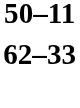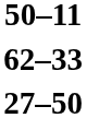+ row: 27–50
